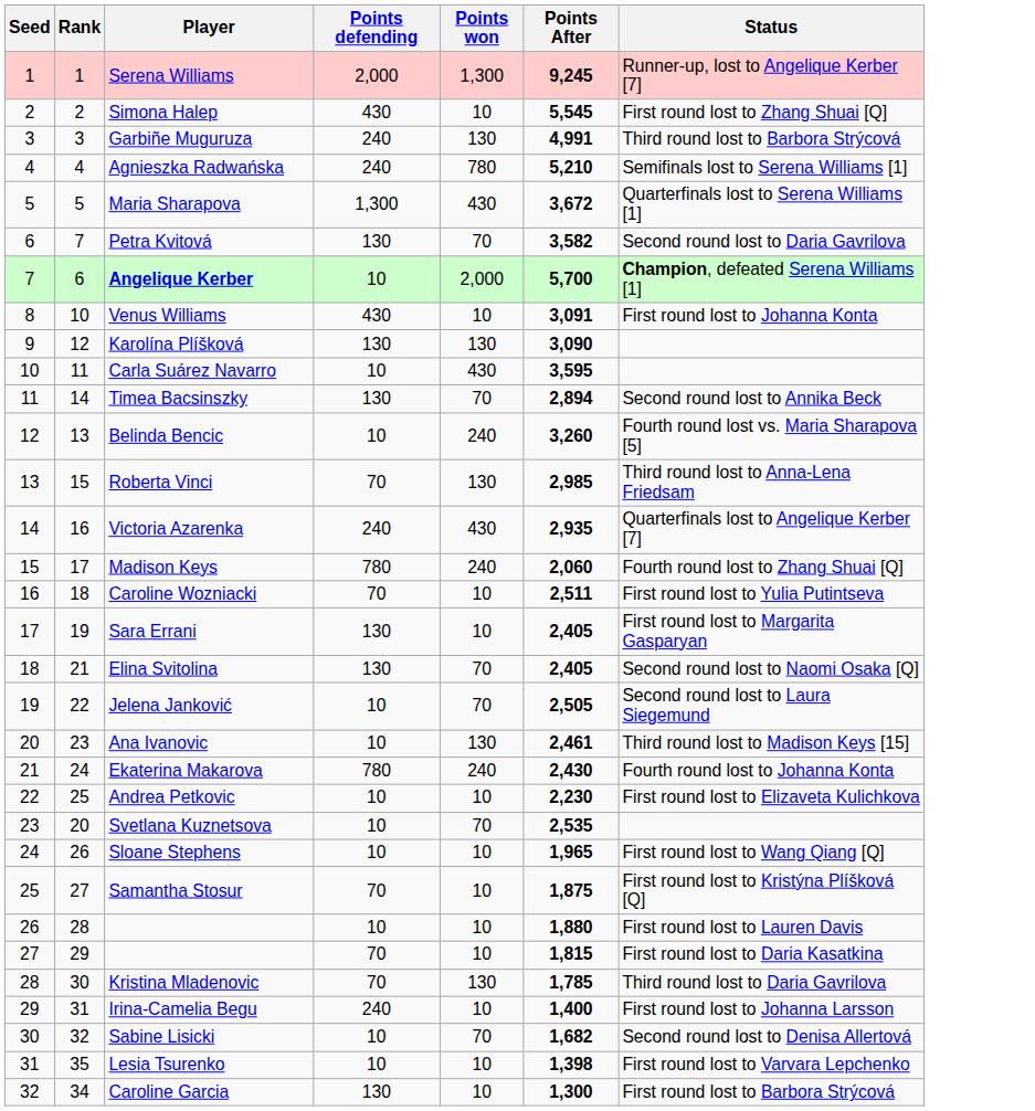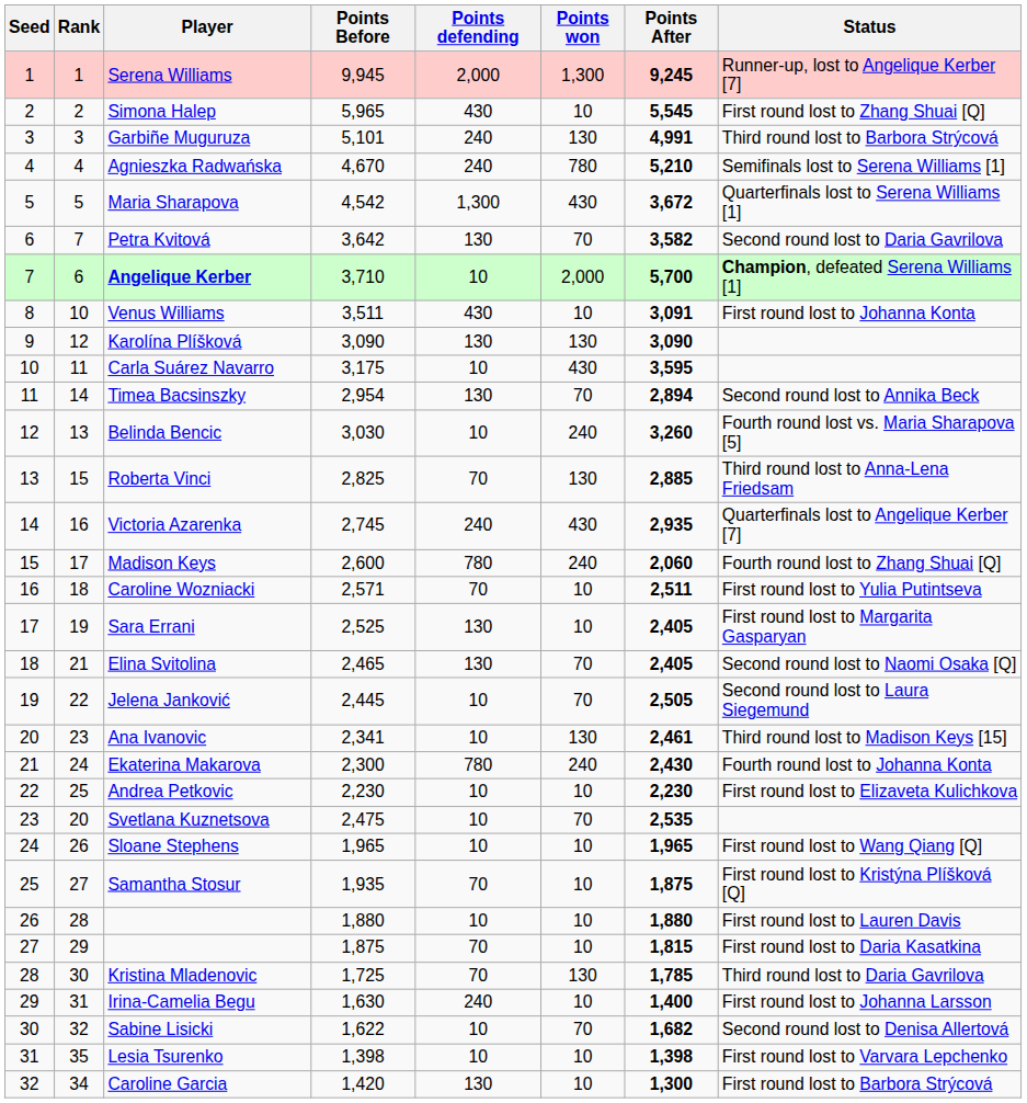+ column: Points Before | 9,945 | 5,965 | 5,101 | 4,670 | 4,542 | 3,642 | 3,710 | 3,511 | 3,090 | 3,175 | 2,954 | 3,030 | 2,825 | 2,745 | 2,600 | 2,571 | 2,525 | 2,465 | 2,445 | 2,341 | 2,300 | 2,230 | 2,475 | 1,965 | 1,935 | 1,880 | 1,875 | 1,725 | 1,630 | 1,622 | 1,398 | 1,420
Roberta Vinci | Points After: 2,985 -> 2,885
